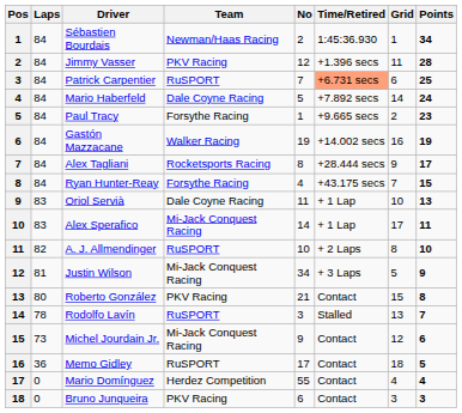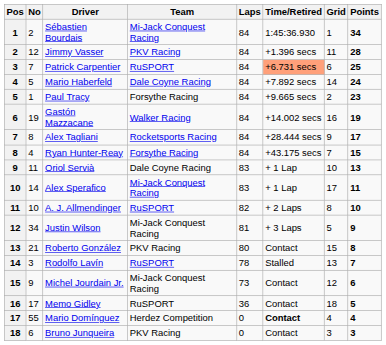columns swapped: No <-> Laps
Sébastien Bourdais | Team: Newman/Haas Racing -> Mi-Jack Conquest Racing
Mario Domínguez | Time/Retired: normal -> bold
